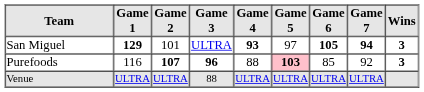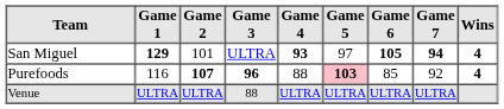San Miguel | Wins: 3 -> 4
Purefoods | Wins: 3 -> 4
